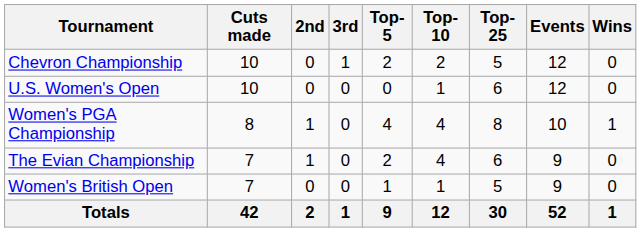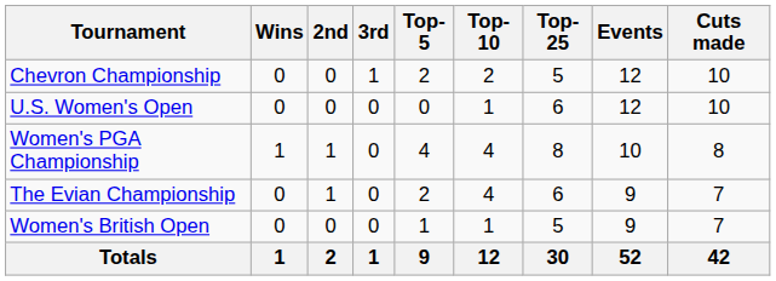columns swapped: Wins <-> Cuts made
